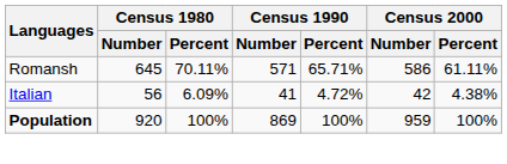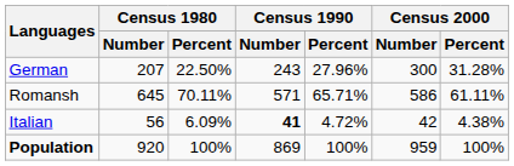+ row: German | 207 | 22.50% | 243 | 27.96% | 300 | 31.28%
Italian | Census 1990 / Number: normal -> bold
